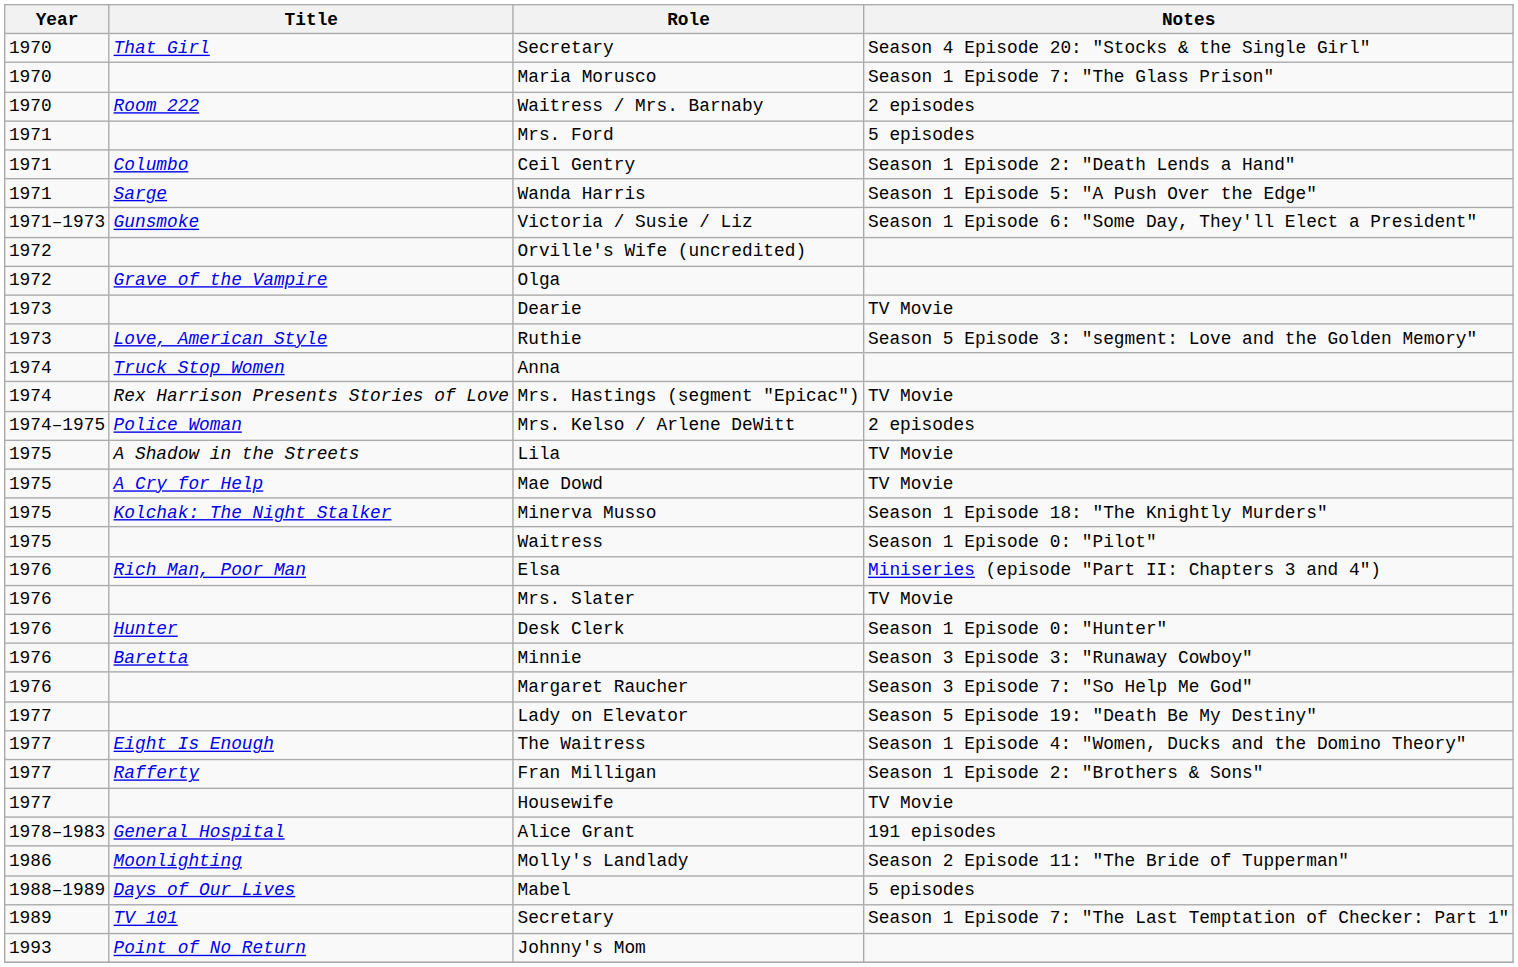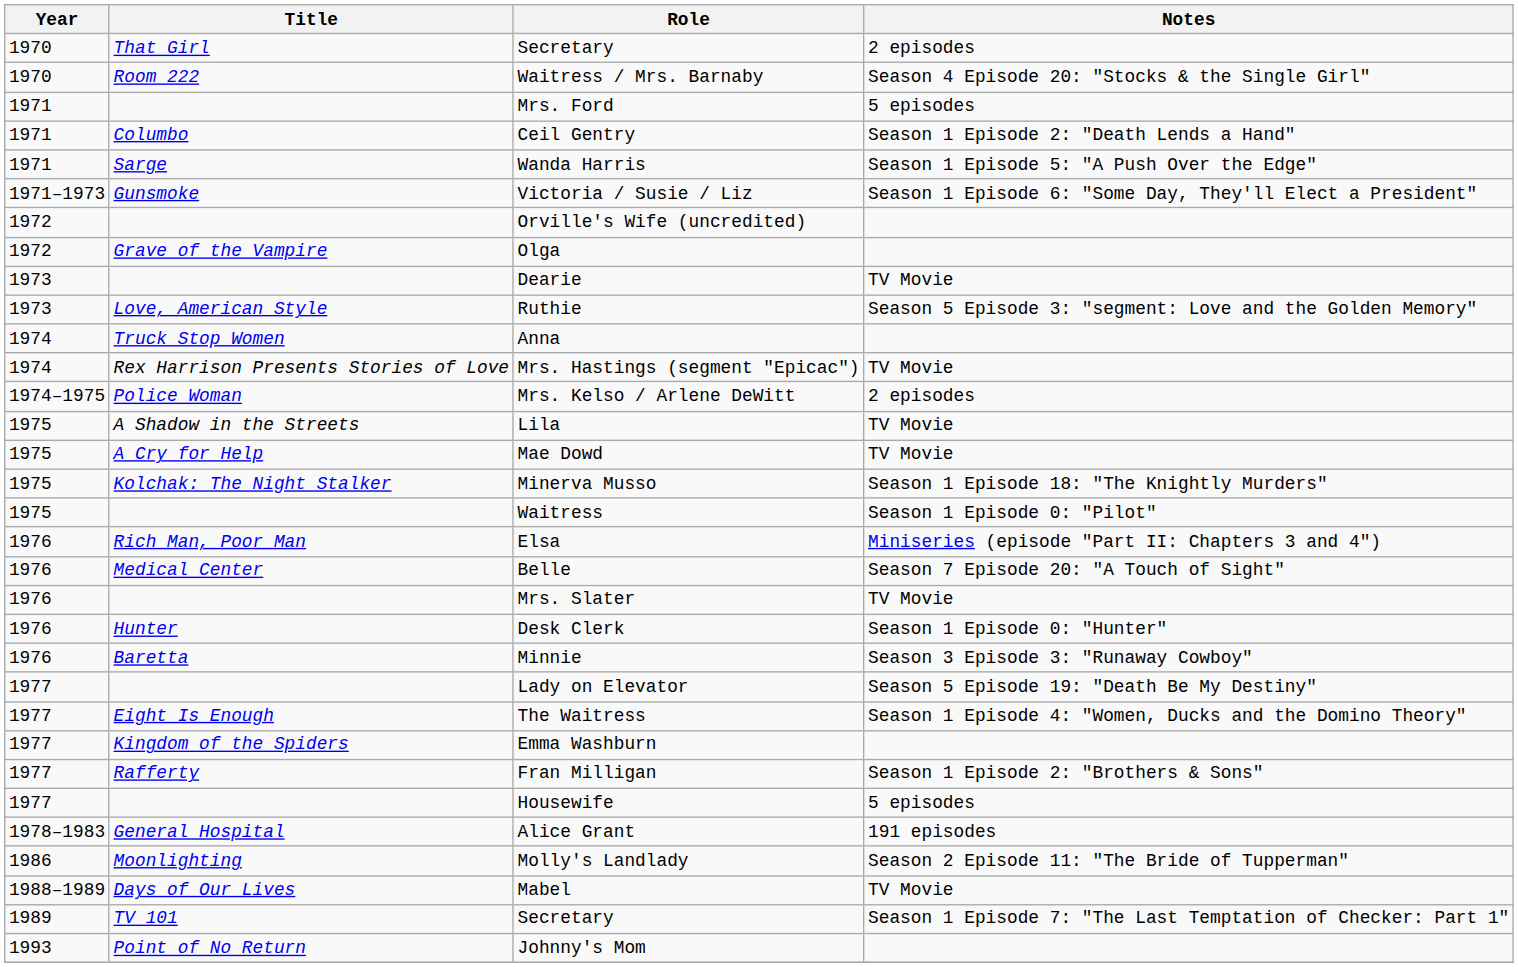That Girl / Secretary | Notes: Season 4 Episode 20: "Stocks & the Single Girl" -> 2 episodes
- row: 1970 | Maria Morusco | Season 1 Episode 7: "The Glass Prison"
Waitress / Mrs. Barnaby | Notes: 2 episodes -> Season 4 Episode 20: "Stocks & the Single Girl"
+ row: 1976 | Medical Center | Belle | Season 7 Episode 20: "A Touch of Sight"
- row: 1976 | Margaret Raucher | Season 3 Episode 7: "So Help Me God"
+ row: 1977 | Kingdom of the Spiders | Emma Washburn
Housewife | Notes: TV Movie -> 5 episodes
Mabel | Notes: 5 episodes -> TV Movie
